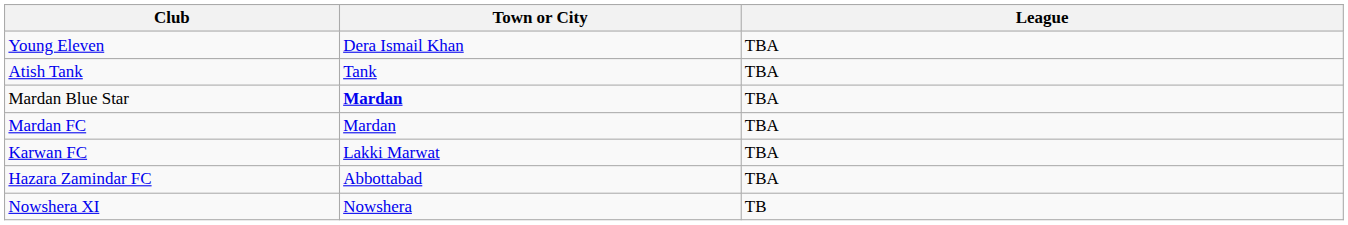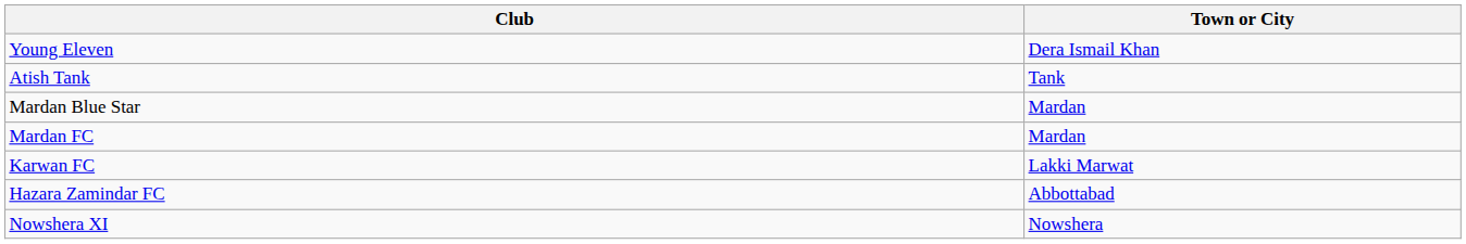- column: League | TBA | TBA | TBA | TBA | TBA | TBA | TB
Mardan Blue Star | Town or City: bold -> normal
